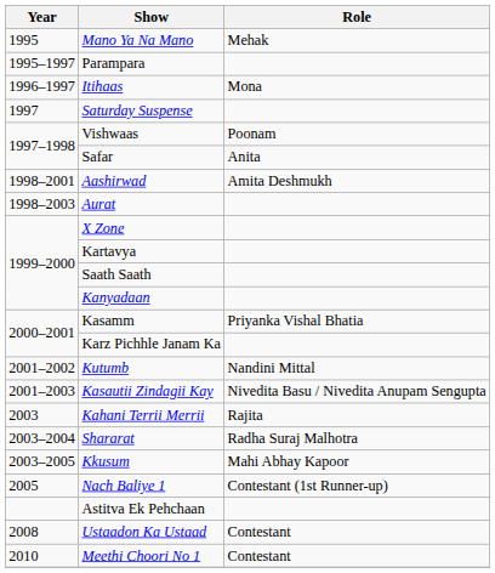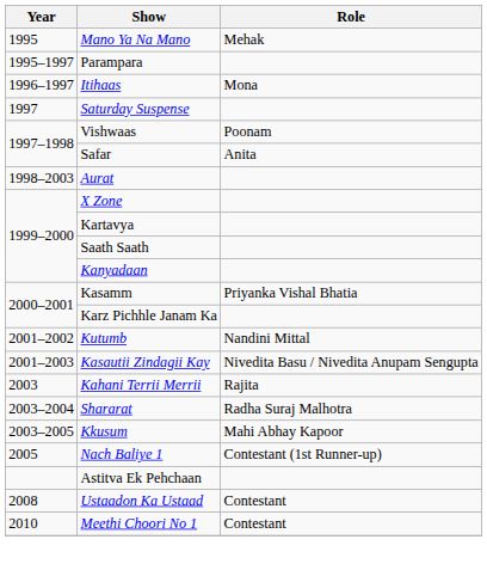- row: 1998–2001 | Aashirwad | Amita Deshmukh
